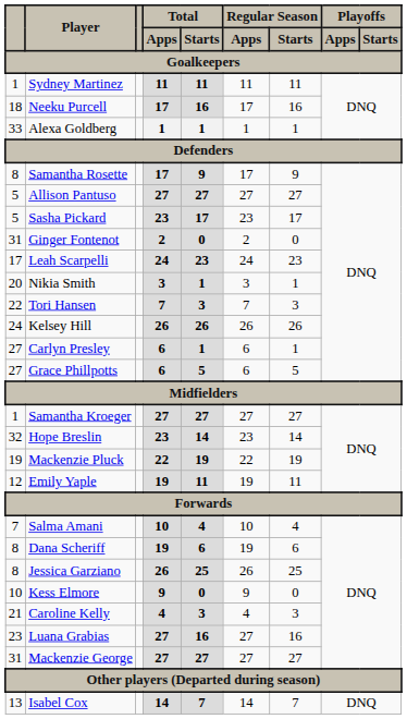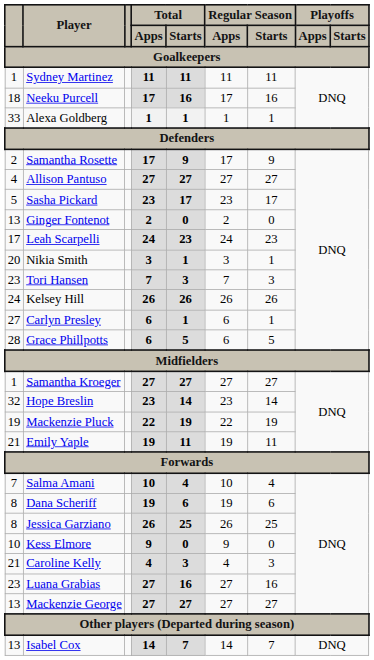Samantha Rosette | column 1: 8 -> 2
Allison Pantuso | column 1: 5 -> 4
Ginger Fontenot | column 1: 31 -> 13
Tori Hansen | column 1: 22 -> 23
Grace Phillpotts | column 1: 27 -> 28
Emily Yaple | column 1: 12 -> 21
Mackenzie George | column 1: 31 -> 13
